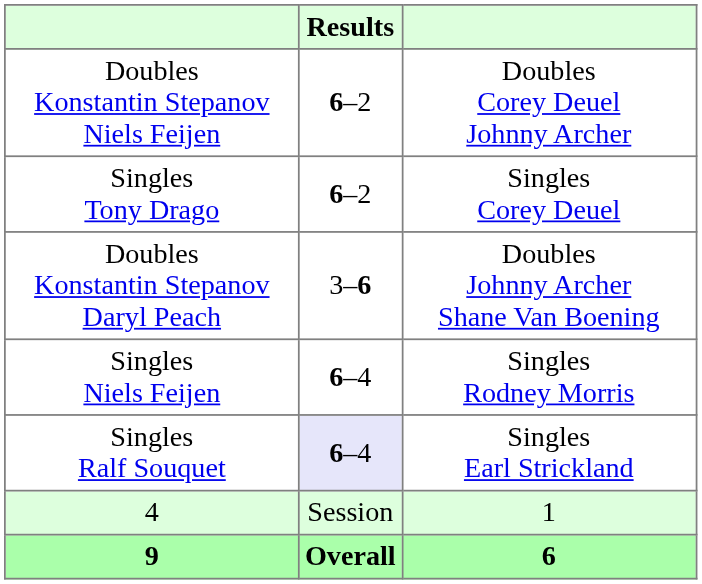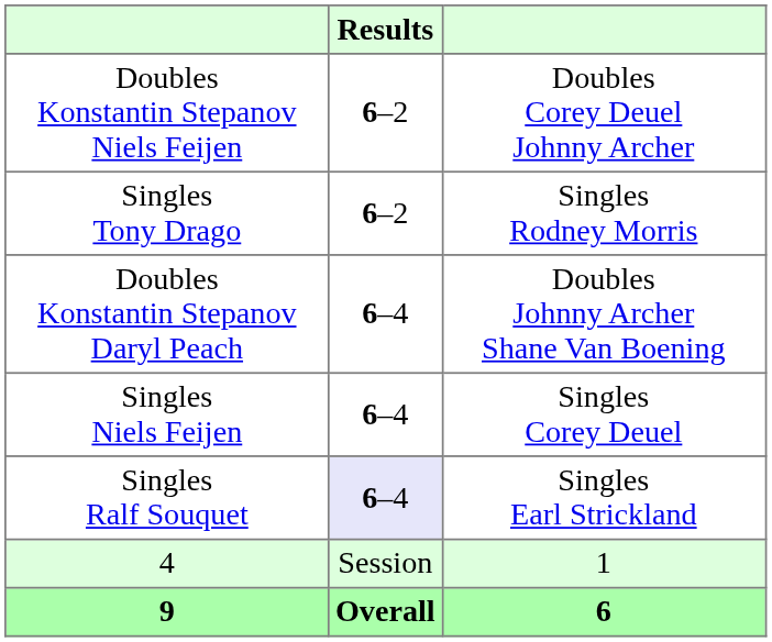Singles Tony Drago | column 3: Singles Corey Deuel -> Singles Rodney Morris
Doubles Konstantin Stepanov Daryl Peach | Results: 3–6 -> 6–4
Singles Niels Feijen | column 3: Singles Rodney Morris -> Singles Corey Deuel
